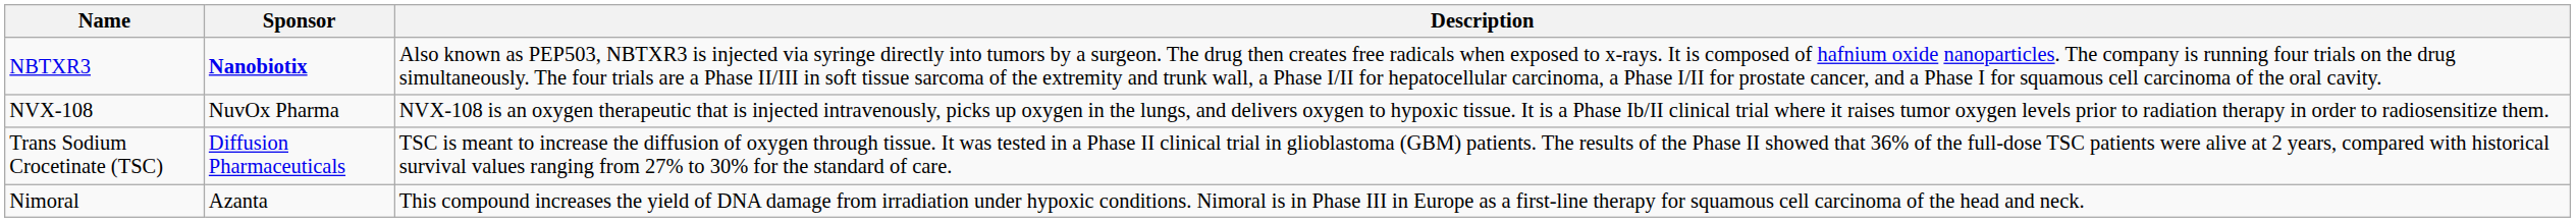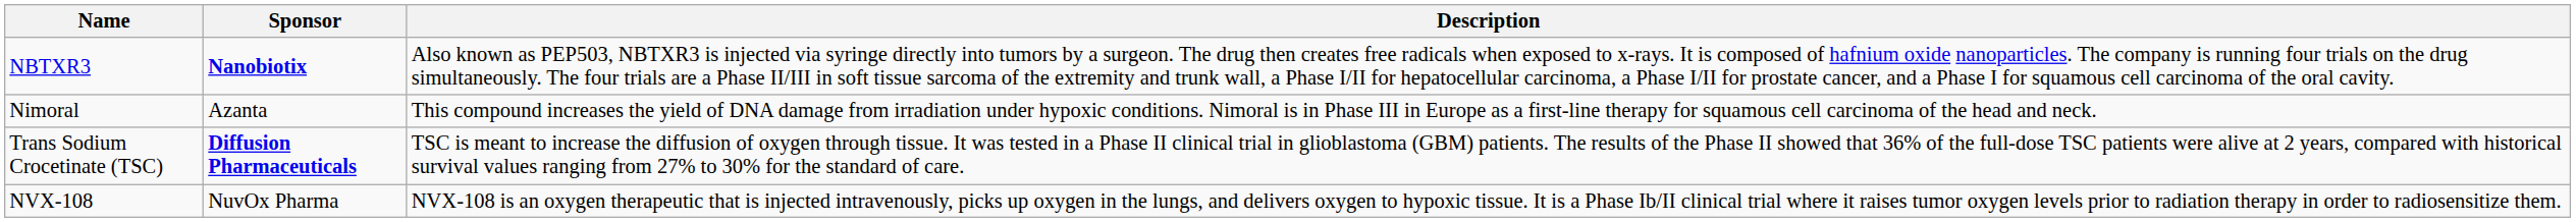rows swapped: Nimoral <-> NVX-108
Trans Sodium Crocetinate (TSC) | Sponsor: normal -> bold
